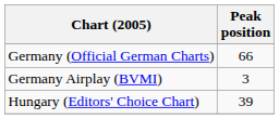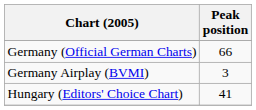Hungary (Editors' Choice Chart) | Peak position: 39 -> 41
